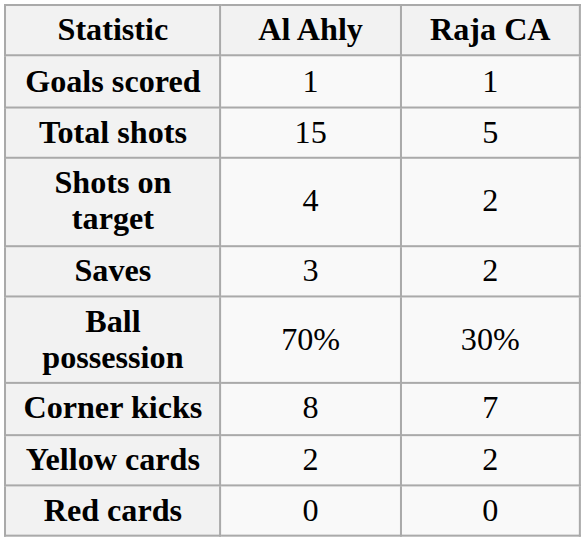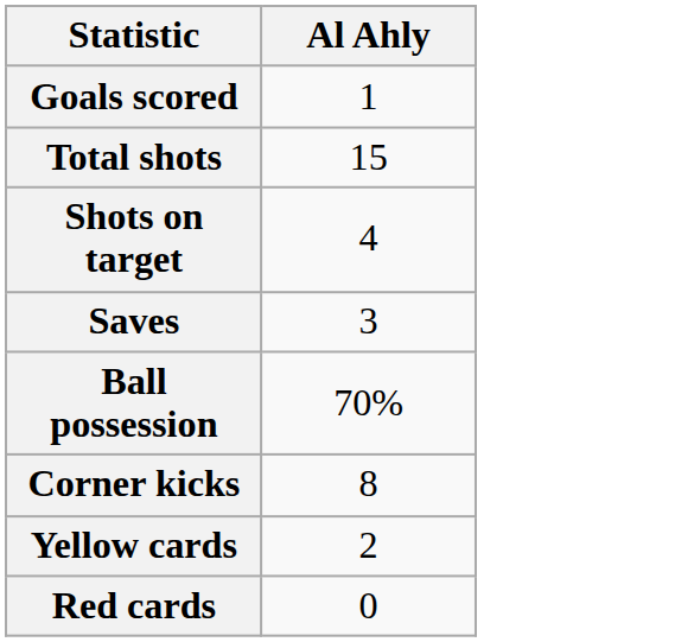- column: Raja CA | 1 | 5 | 2 | 2 | 30% | 7 | 2 | 0
